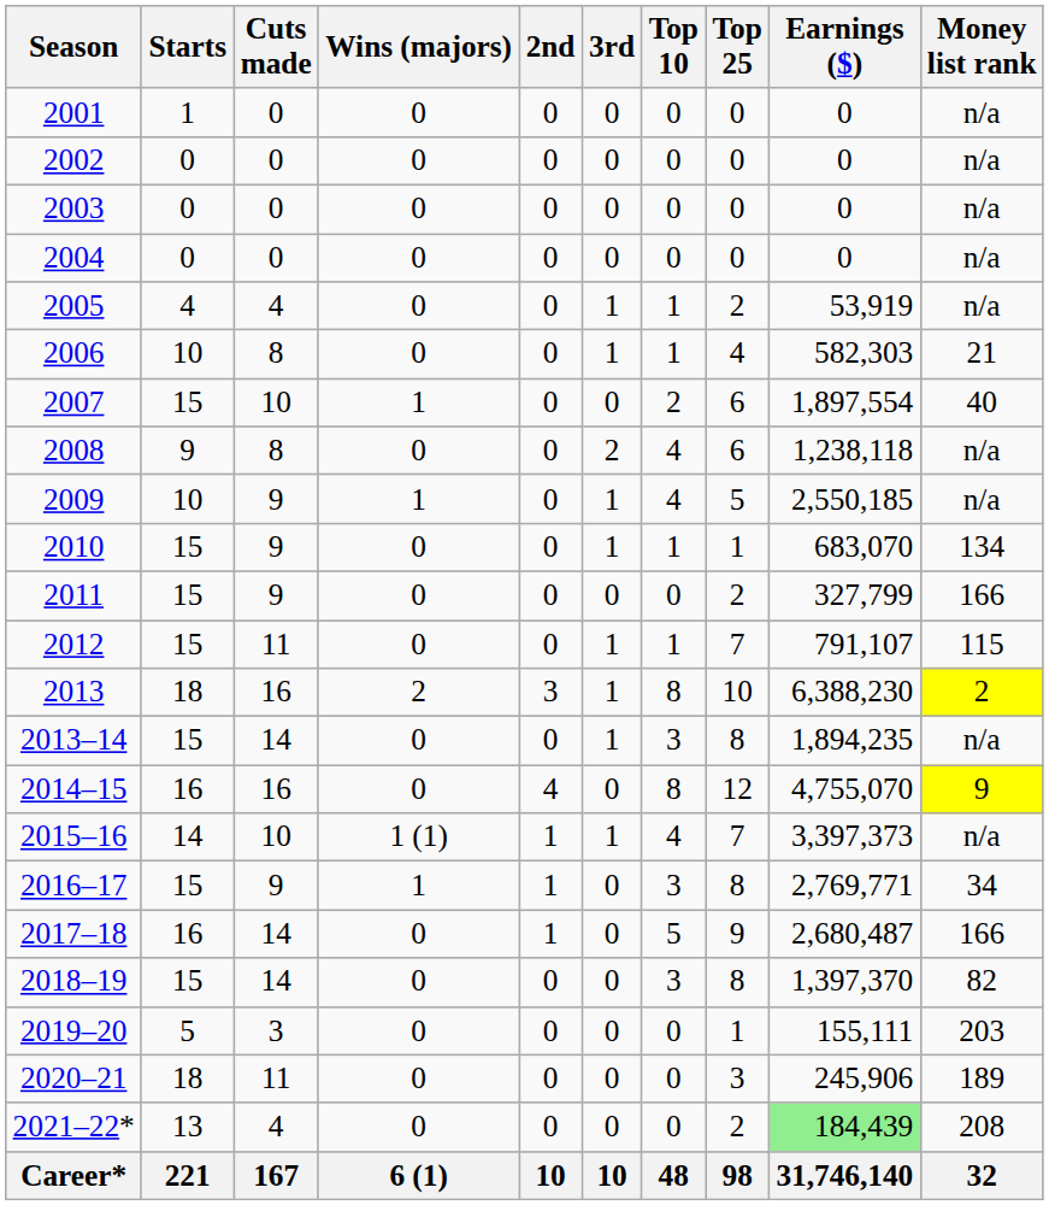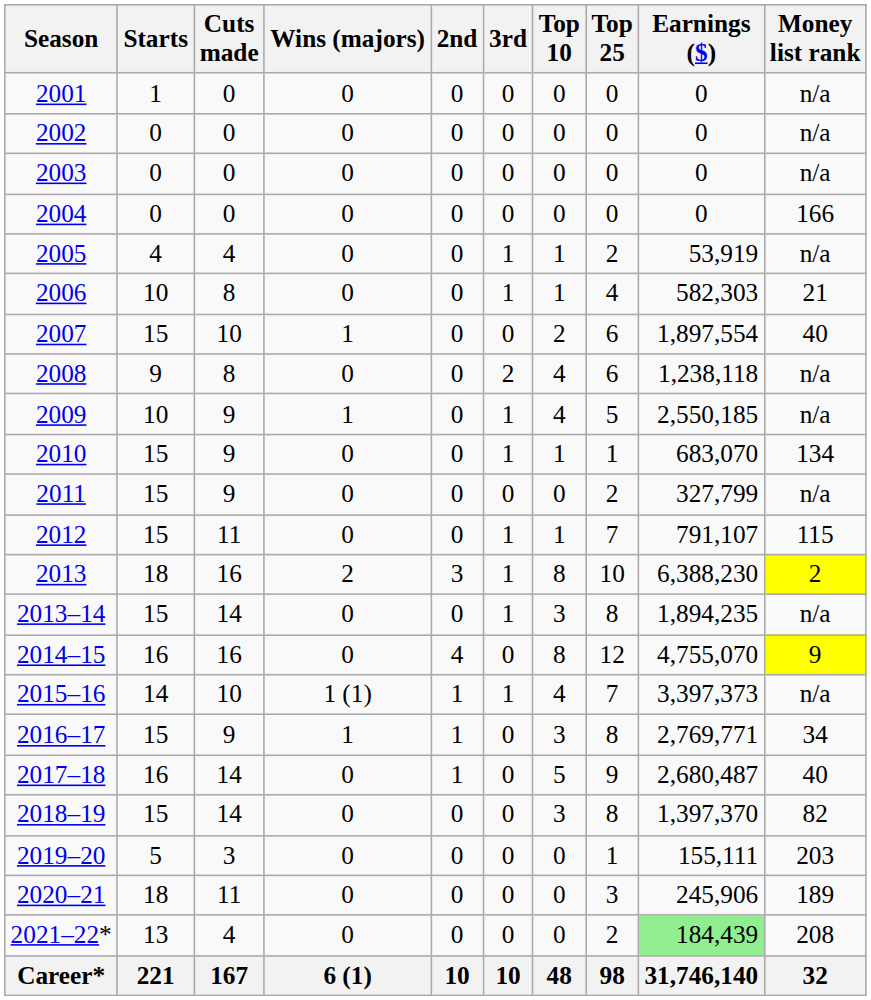2004 | Money list rank: n/a -> 166
2011 | Money list rank: 166 -> n/a
2017–18 | Money list rank: 166 -> 40
